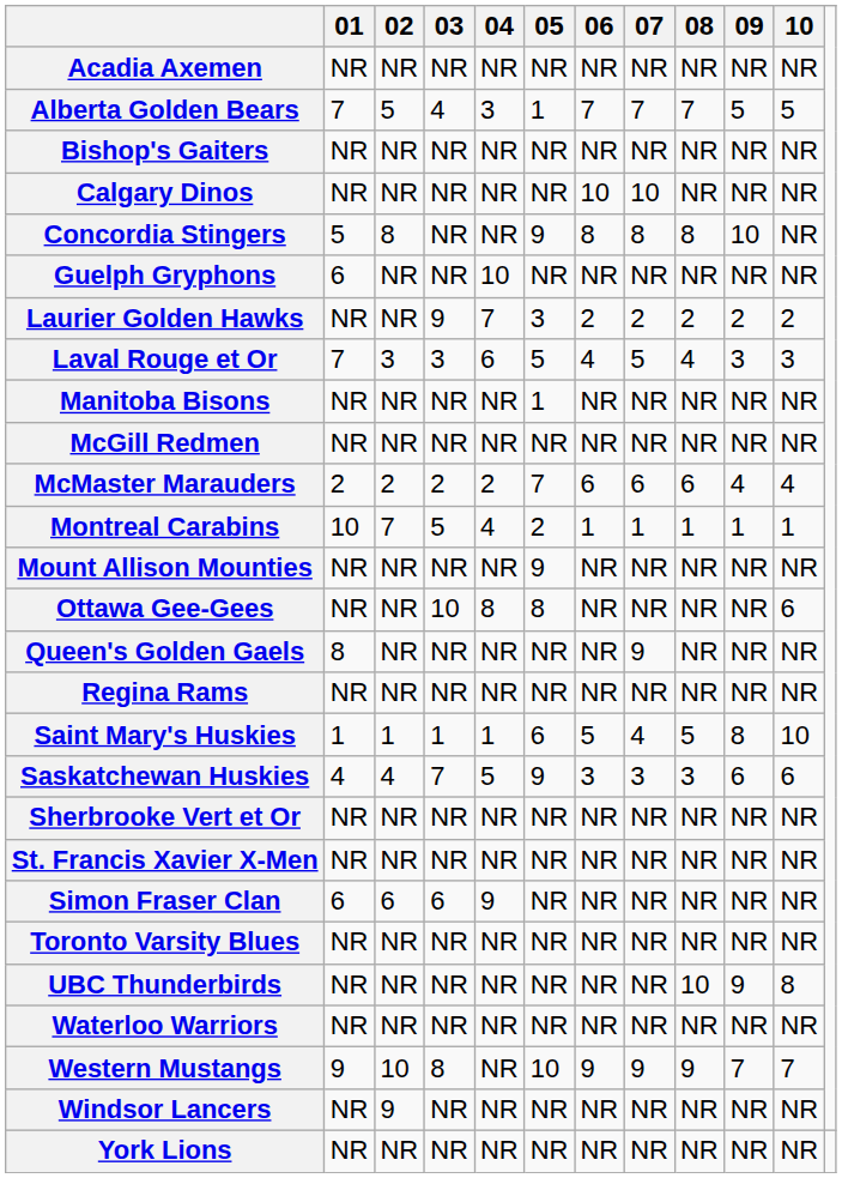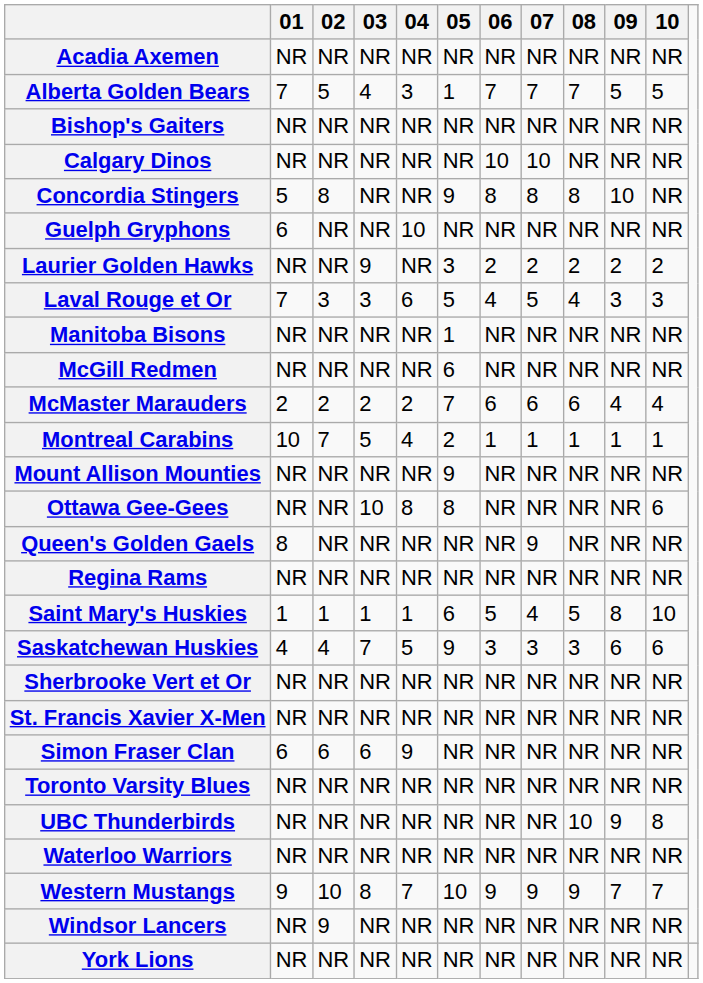Laurier Golden Hawks | 04: 7 -> NR
McGill Redmen | 05: NR -> 6
Western Mustangs | 04: NR -> 7
